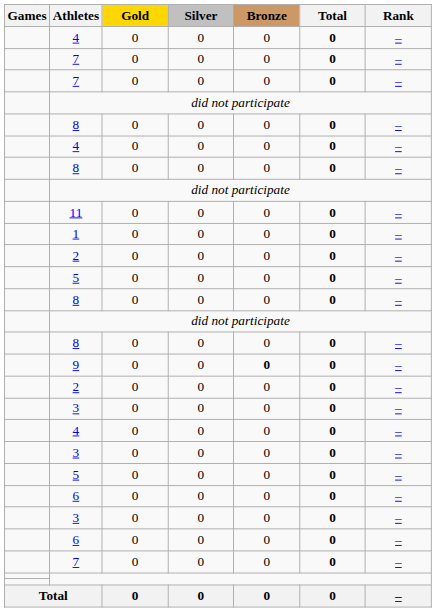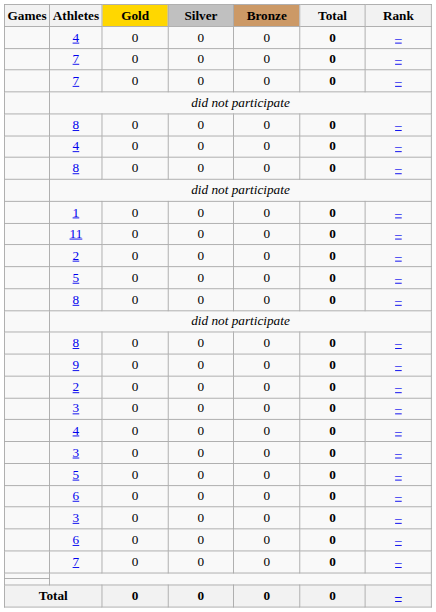rows swapped: 11 <-> 1
9 | Bronze: bold -> normal
